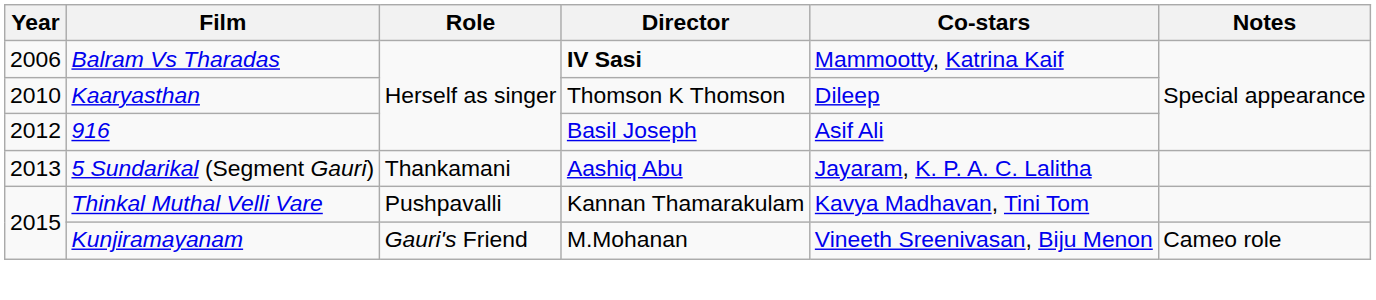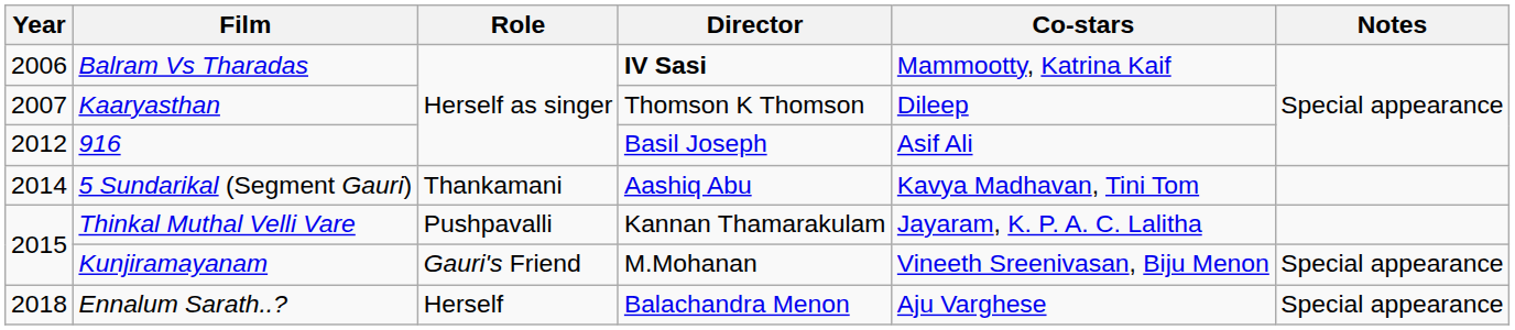Kaaryasthan | Year: 2010 -> 2007
5 Sundarikal (Segment Gauri) | Year: 2013 -> 2014
5 Sundarikal (Segment Gauri) | Co-stars: Jayaram, K. P. A. C. Lalitha -> Kavya Madhavan, Tini Tom
Thinkal Muthal Velli Vare | Co-stars: Kavya Madhavan, Tini Tom -> Jayaram, K. P. A. C. Lalitha
Kunjiramayanam | Notes: Cameo role -> Special appearance
+ row: 2018 | Ennalum Sarath..? | Herself | Balachandra Menon | Aju Varghese | Special appearance
